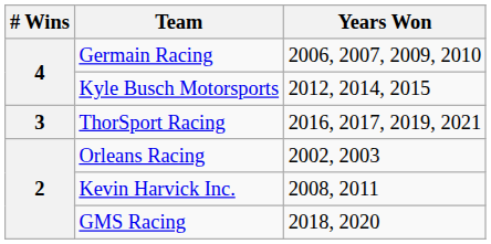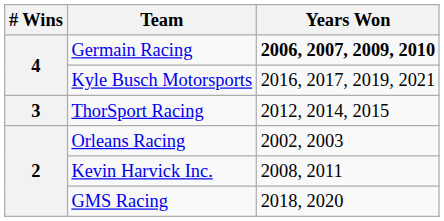Germain Racing | Years Won: normal -> bold
Kyle Busch Motorsports | Years Won: 2012, 2014, 2015 -> 2016, 2017, 2019, 2021
ThorSport Racing | Years Won: 2016, 2017, 2019, 2021 -> 2012, 2014, 2015
